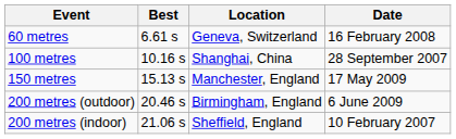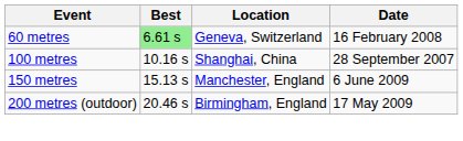60 metres | Best: no background -> lightgreen background
150 metres | Date: 17 May 2009 -> 6 June 2009
200 metres (outdoor) | Date: 6 June 2009 -> 17 May 2009
- row: 200 metres (indoor) | 21.06 s | Sheffield, England | 10 February 2007
